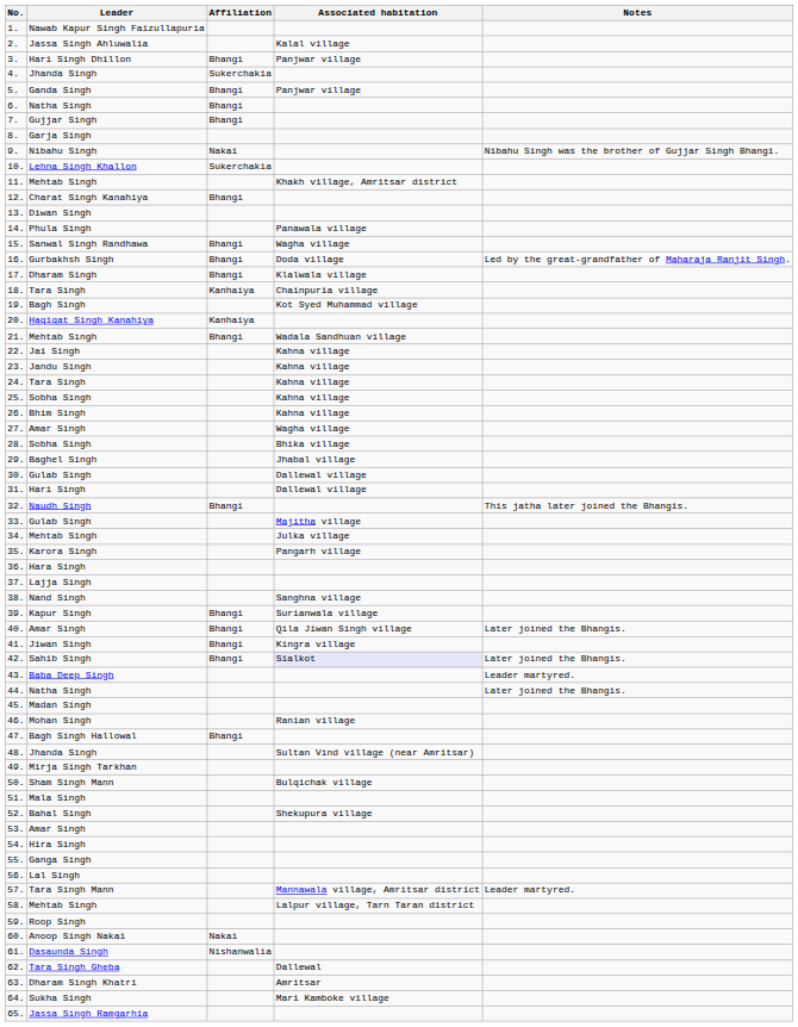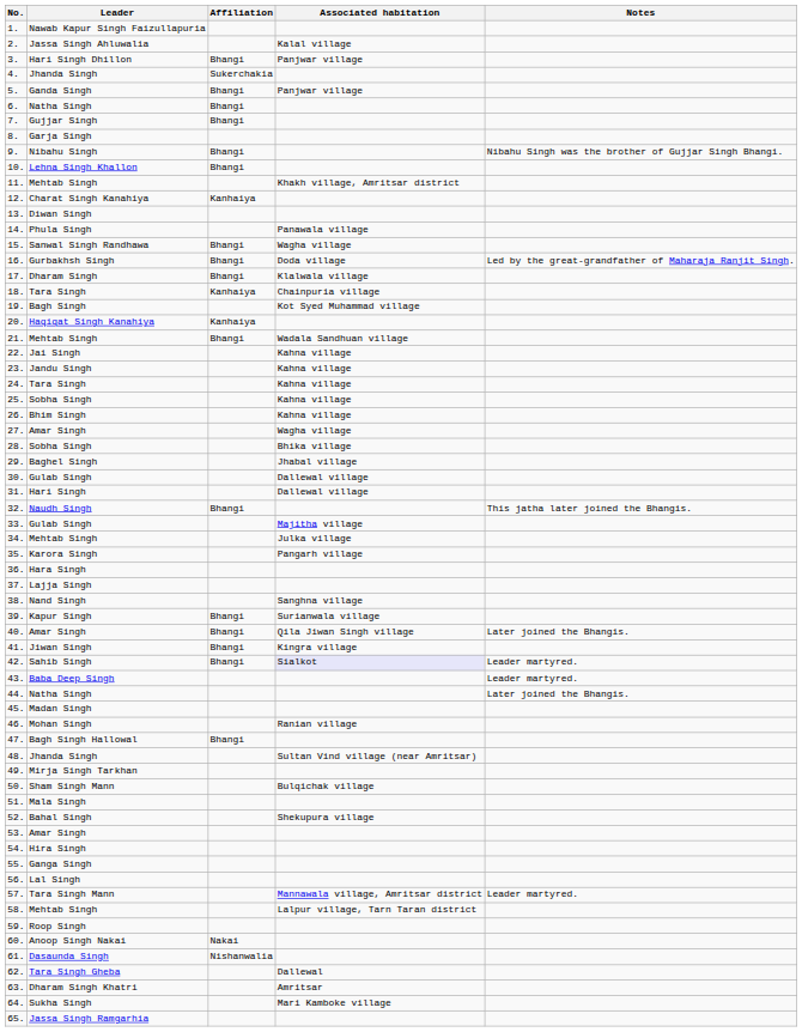9. | Affiliation: Nakai -> Bhangi
10. | Affiliation: Sukerchakia -> Bhangi
12. | Affiliation: Bhangi -> Kanhaiya
42. | Notes: Later joined the Bhangis. -> Leader martyred.
